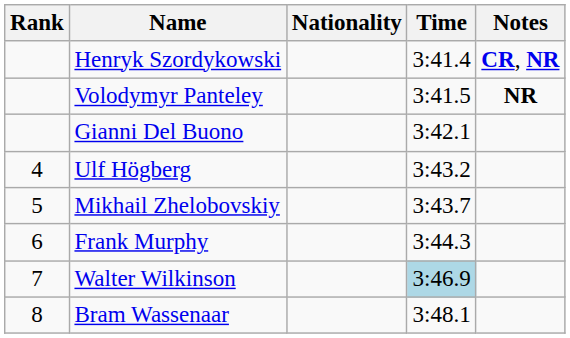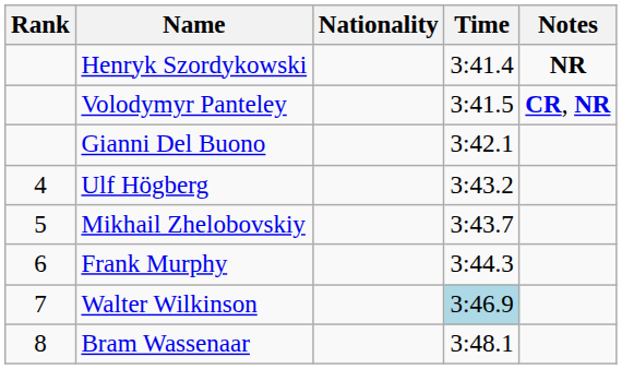Henryk Szordykowski | Notes: CR, NR -> NR
Volodymyr Panteley | Notes: NR -> CR, NR
